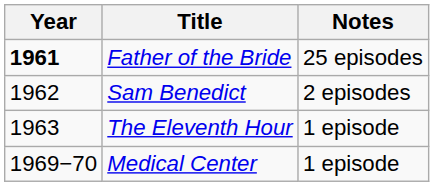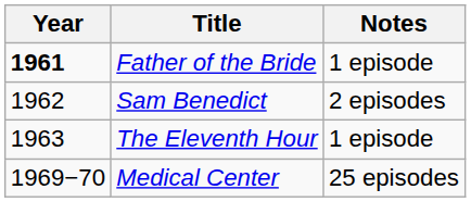Father of the Bride | Notes: 25 episodes -> 1 episode
Medical Center | Notes: 1 episode -> 25 episodes
